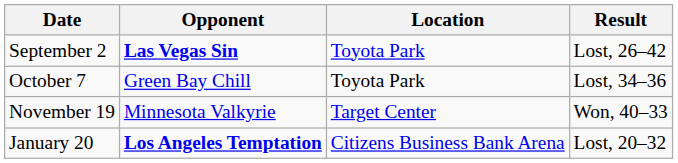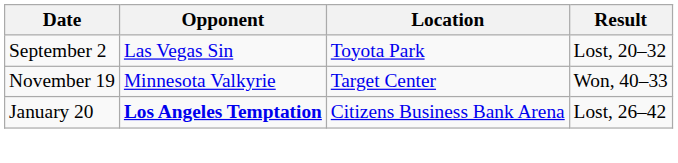September 2 | Opponent: bold -> normal
September 2 | Result: Lost, 26–42 -> Lost, 20–32
- row: October 7 | Green Bay Chill | Toyota Park | Lost, 34–36
January 20 | Result: Lost, 20–32 -> Lost, 26–42
